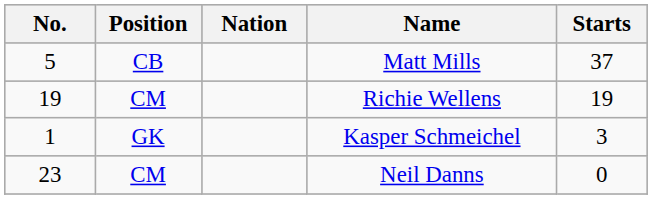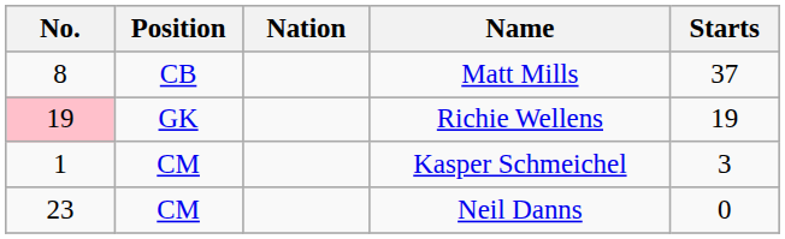Matt Mills | No.: 5 -> 8
Richie Wellens | No.: no background -> pink background
Richie Wellens | Position: CM -> GK
Kasper Schmeichel | Position: GK -> CM
